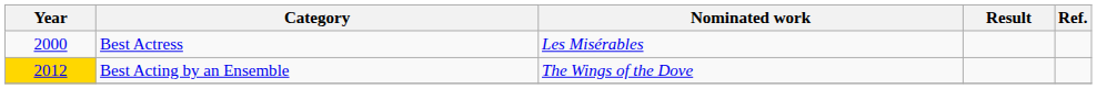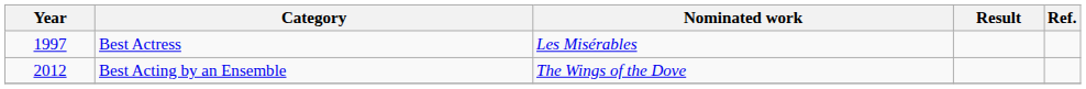Best Actress | Year: 2000 -> 1997
Best Acting by an Ensemble | Year: gold background -> no background
